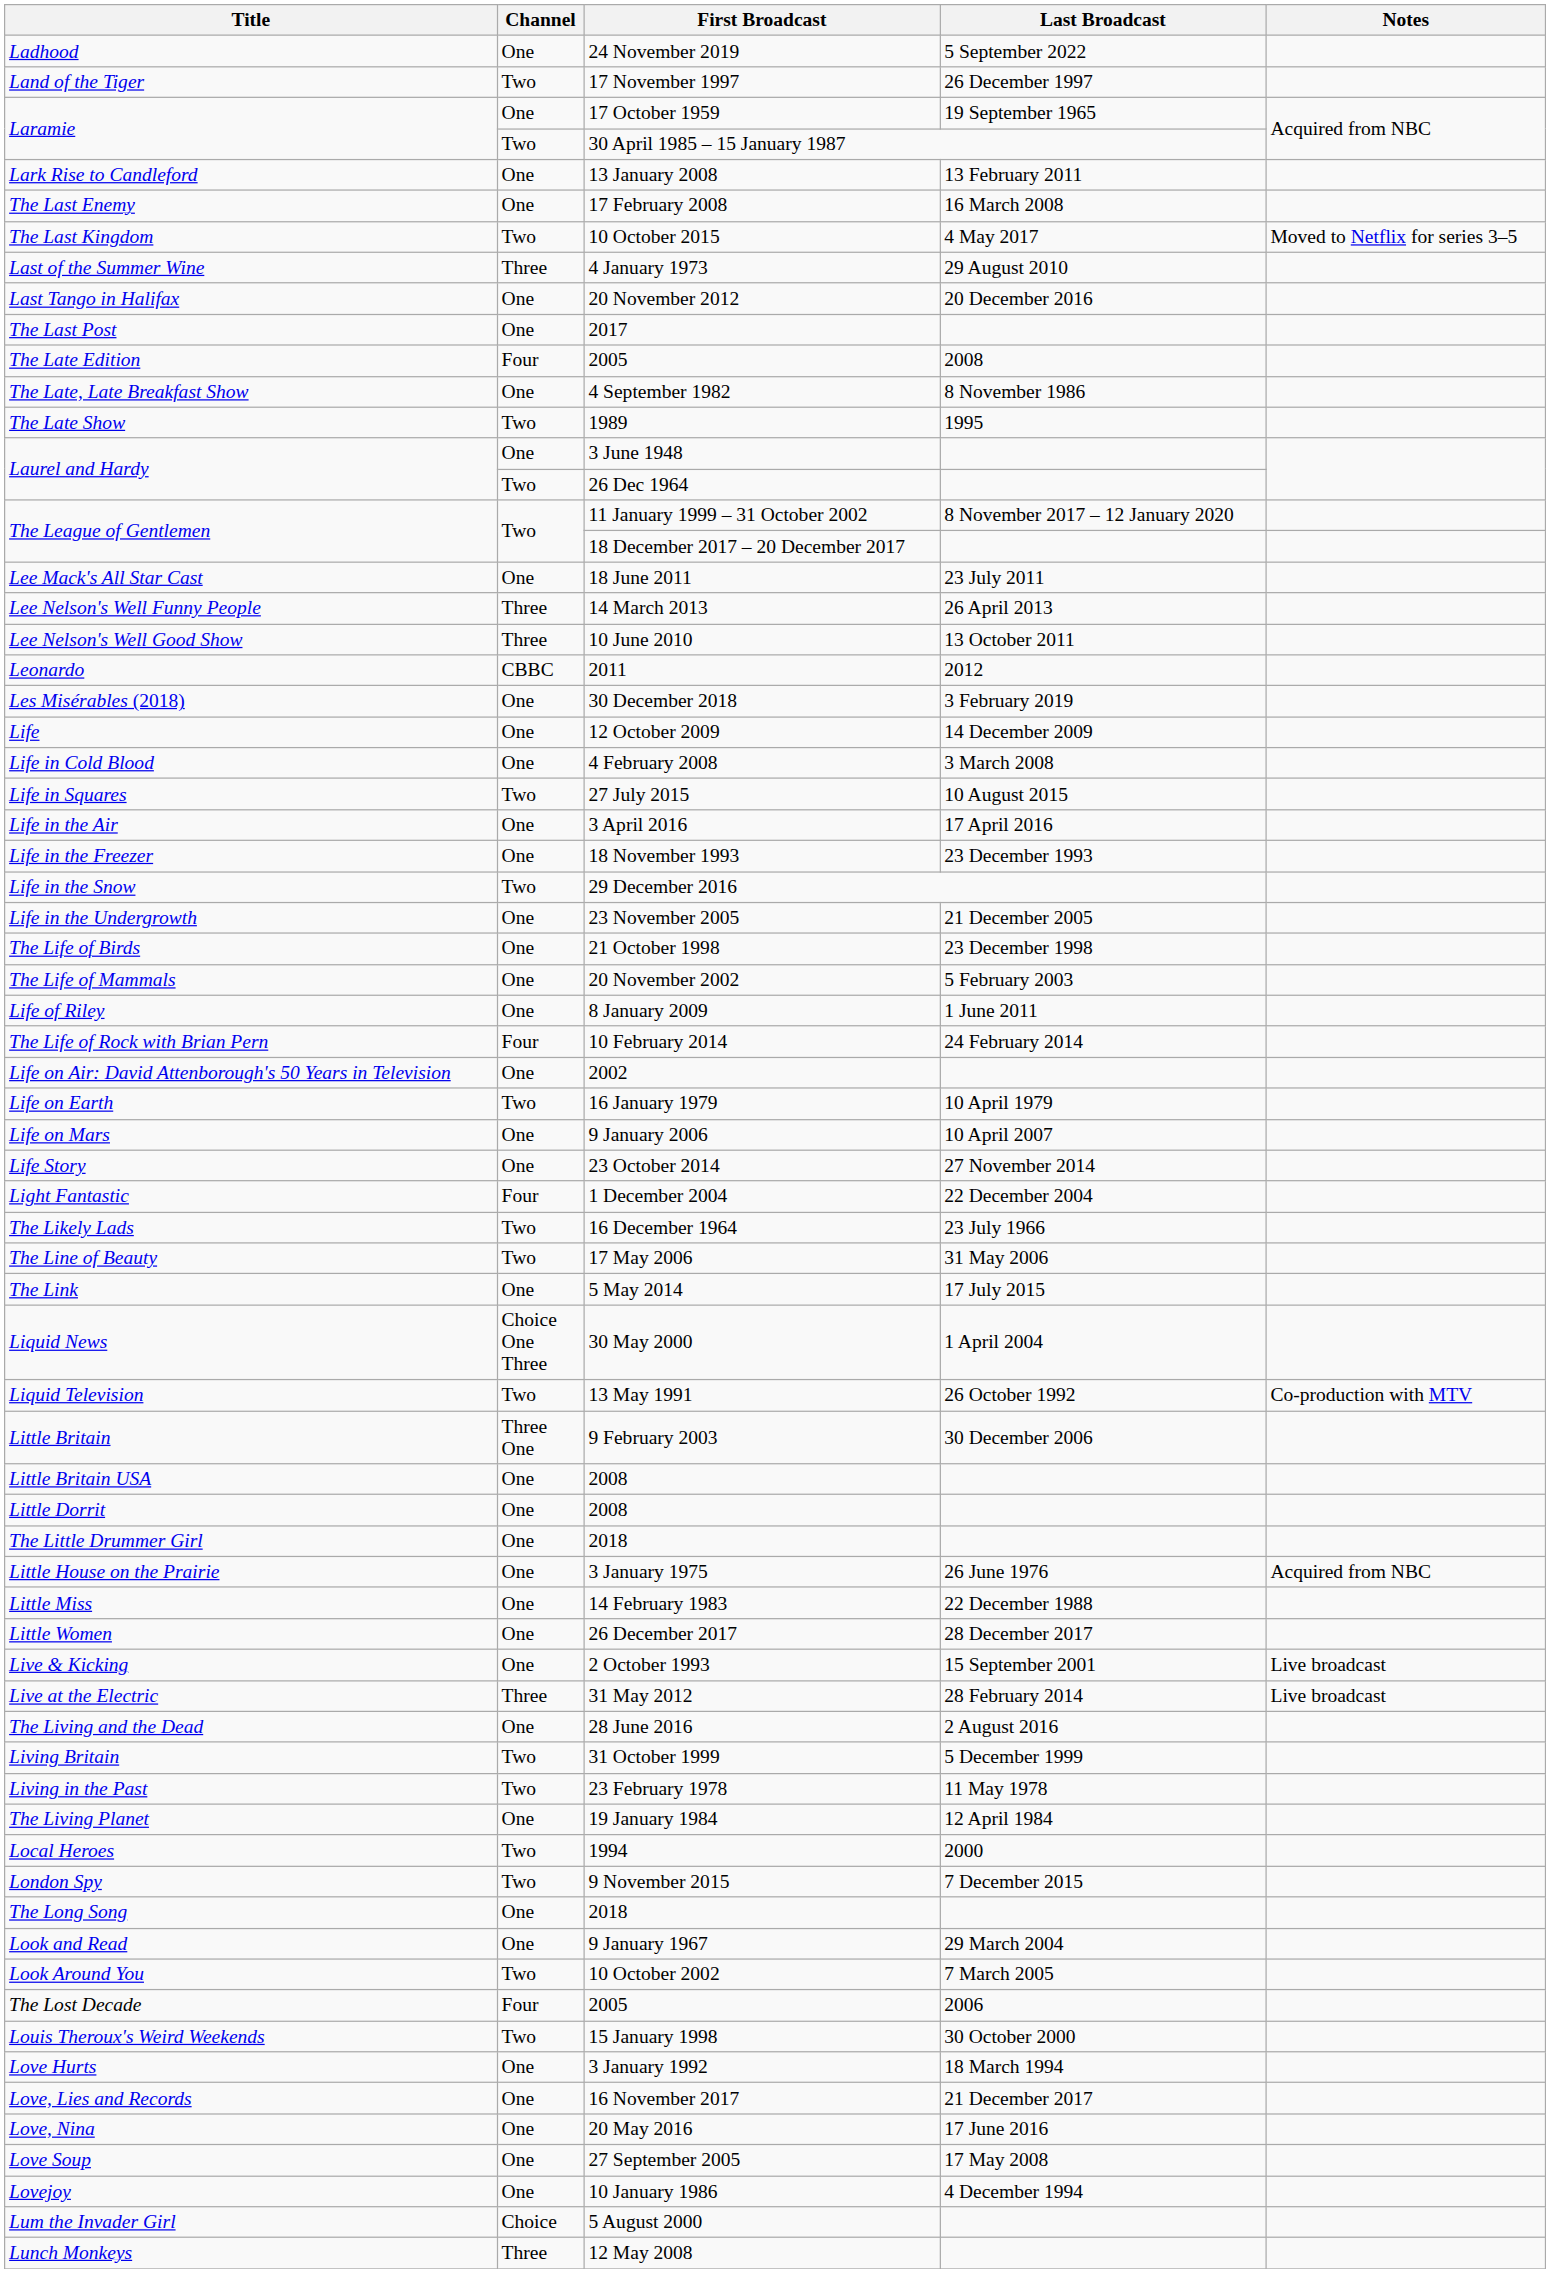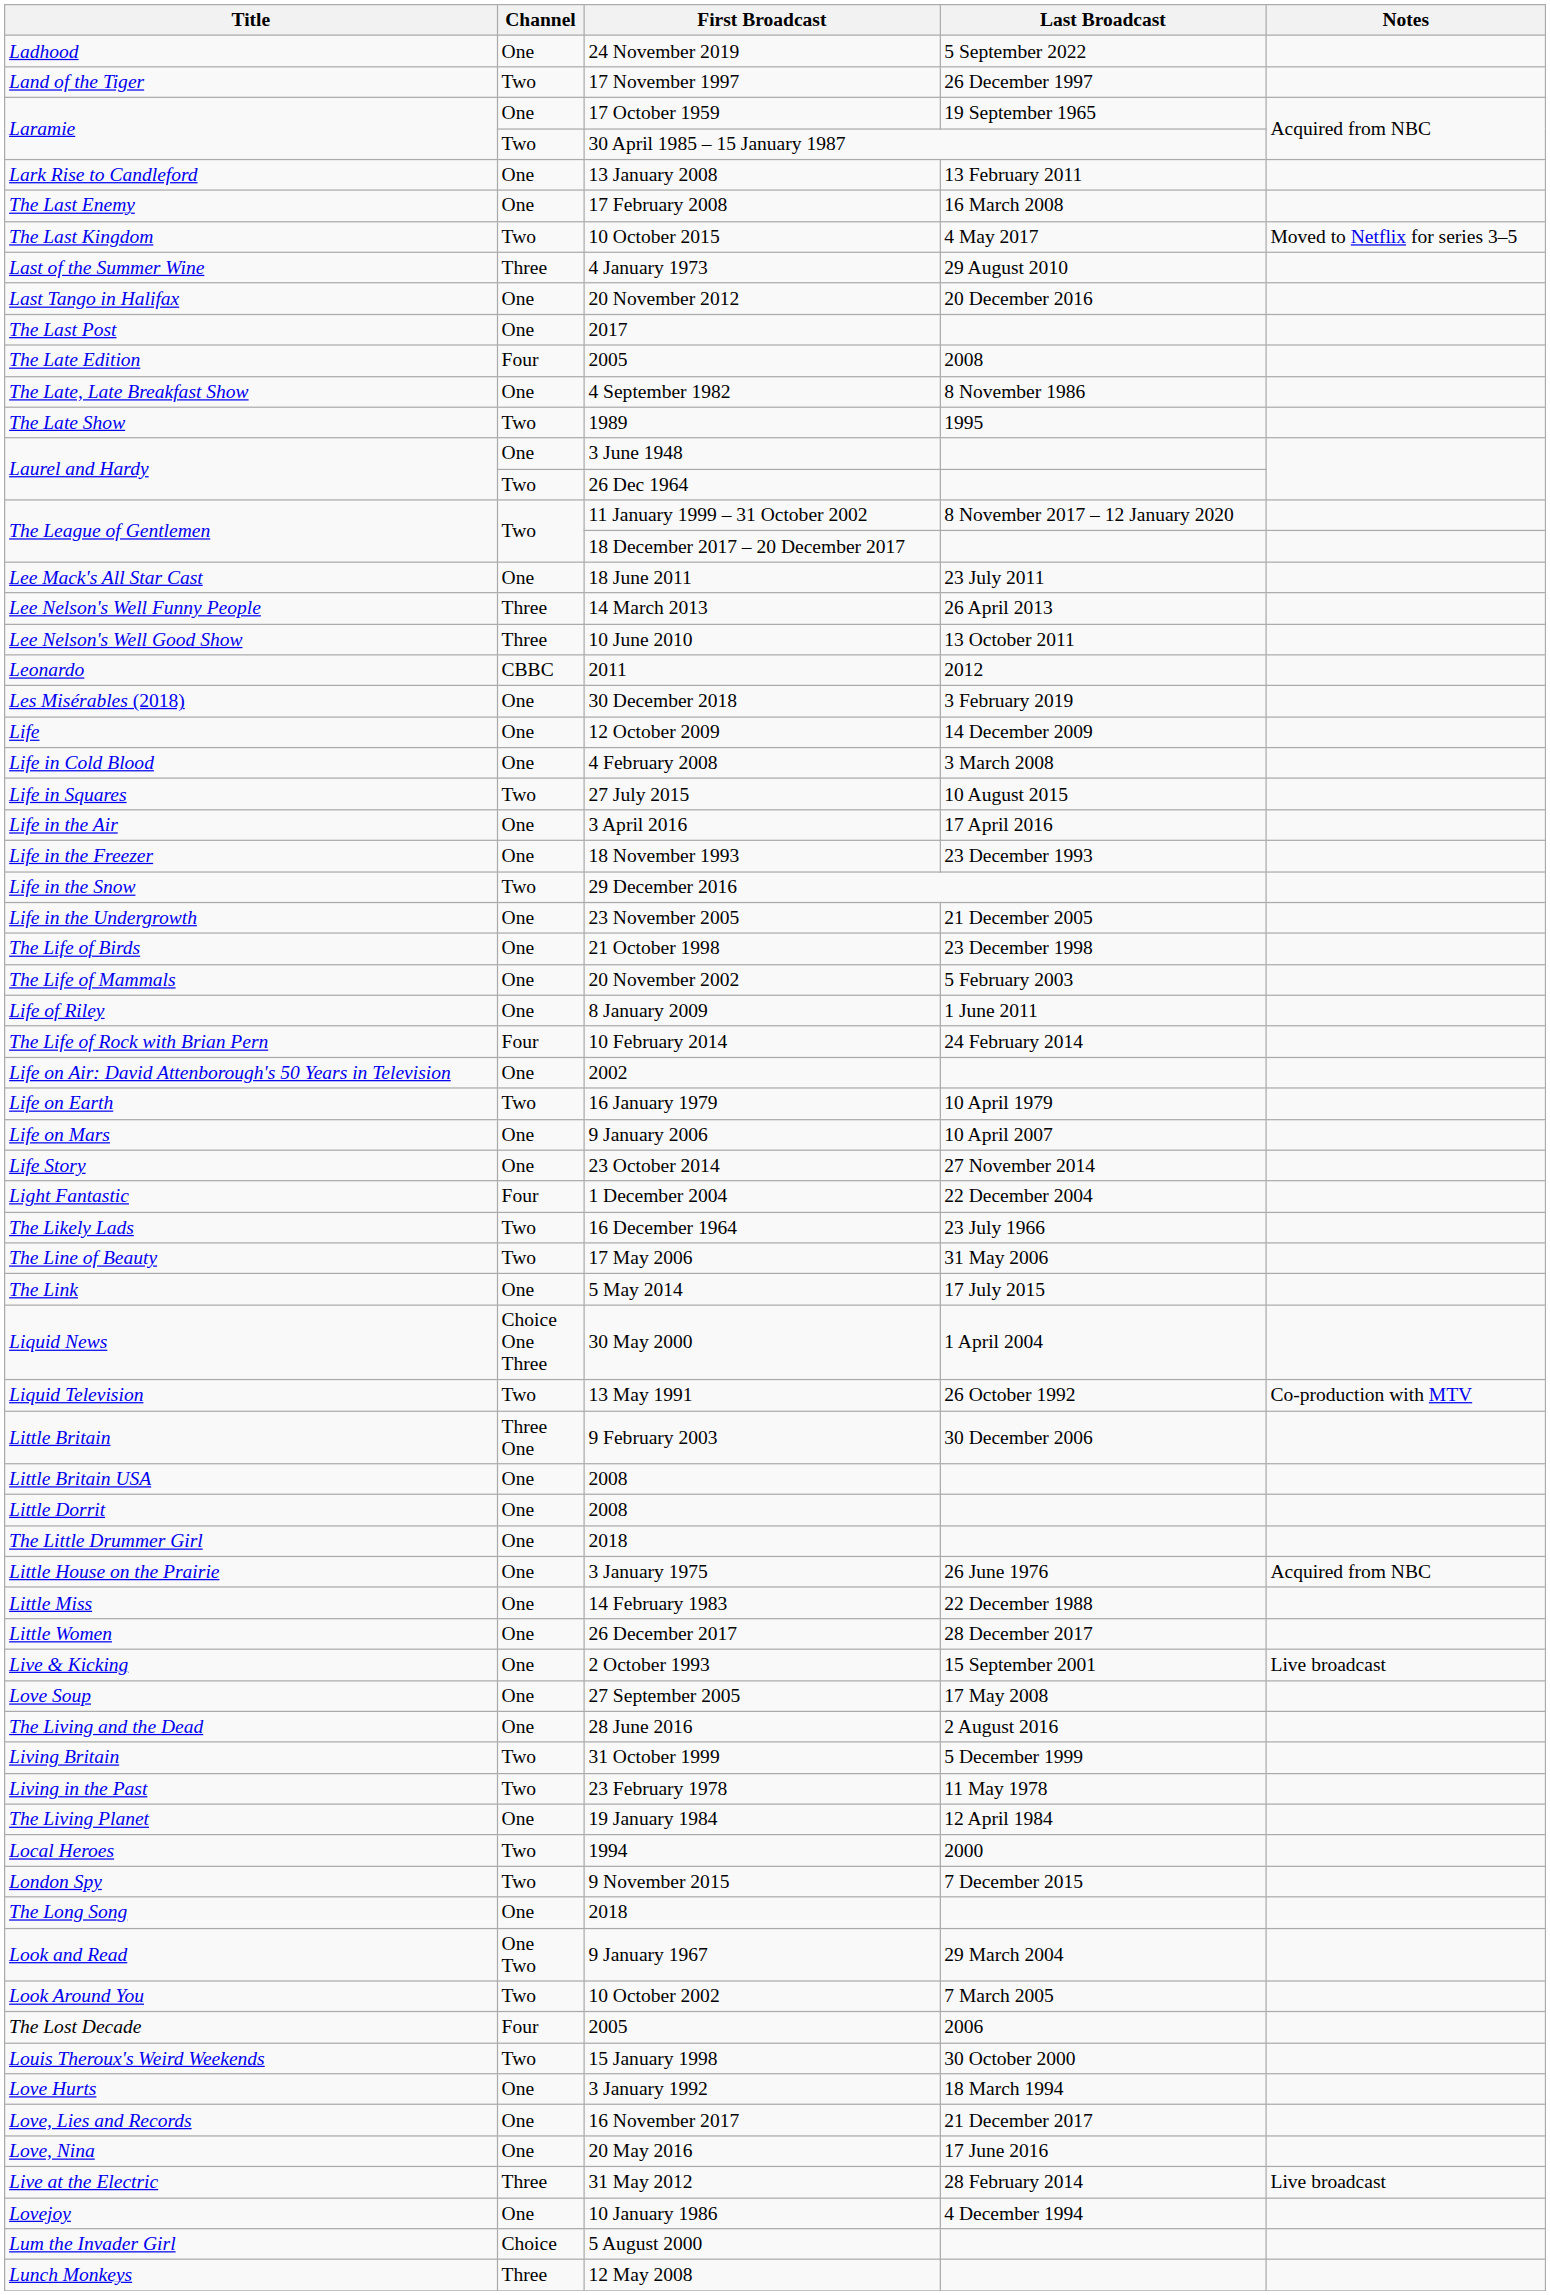rows swapped: Live at the Electric <-> Love Soup
Look and Read | Channel: One -> One Two
